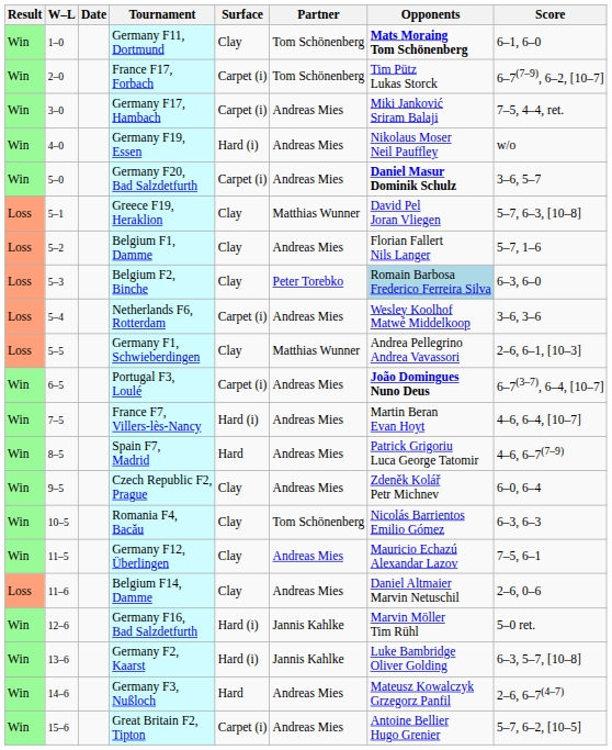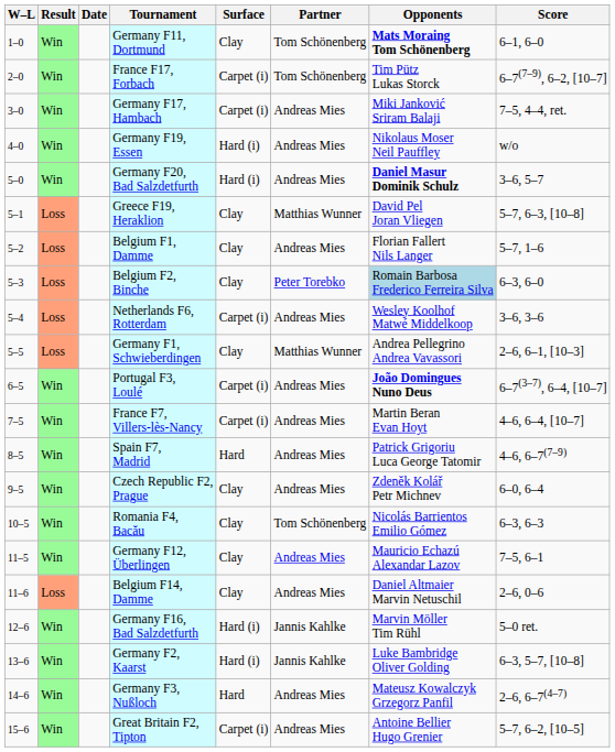columns swapped: Result <-> W–L
Germany F20, Bad Salzdetfurth | Surface: Carpet (i) -> Hard (i)
France F7, Villers-lès-Nancy | Surface: Hard (i) -> Carpet (i)
